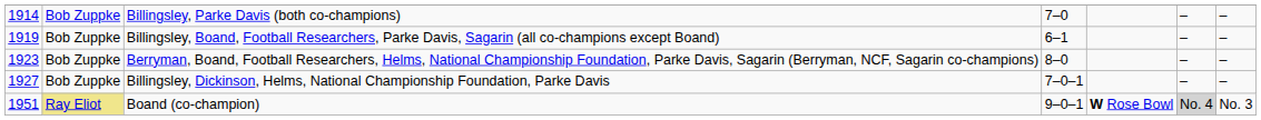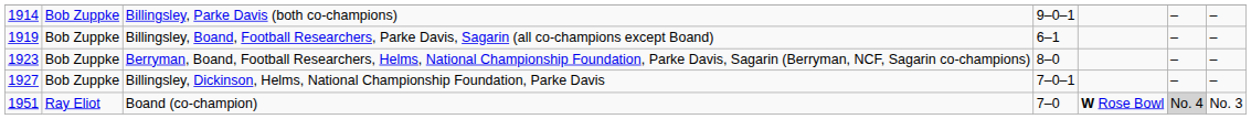Billingsley, Parke Davis (both co-champions) | column 4: 7–0 -> 9–0–1
Boand (co-champion) | column 2: khaki background -> no background
Boand (co-champion) | column 4: 9–0–1 -> 7–0
